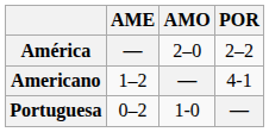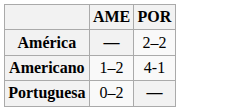- column: AMO | 2–0 | — | 1-0
